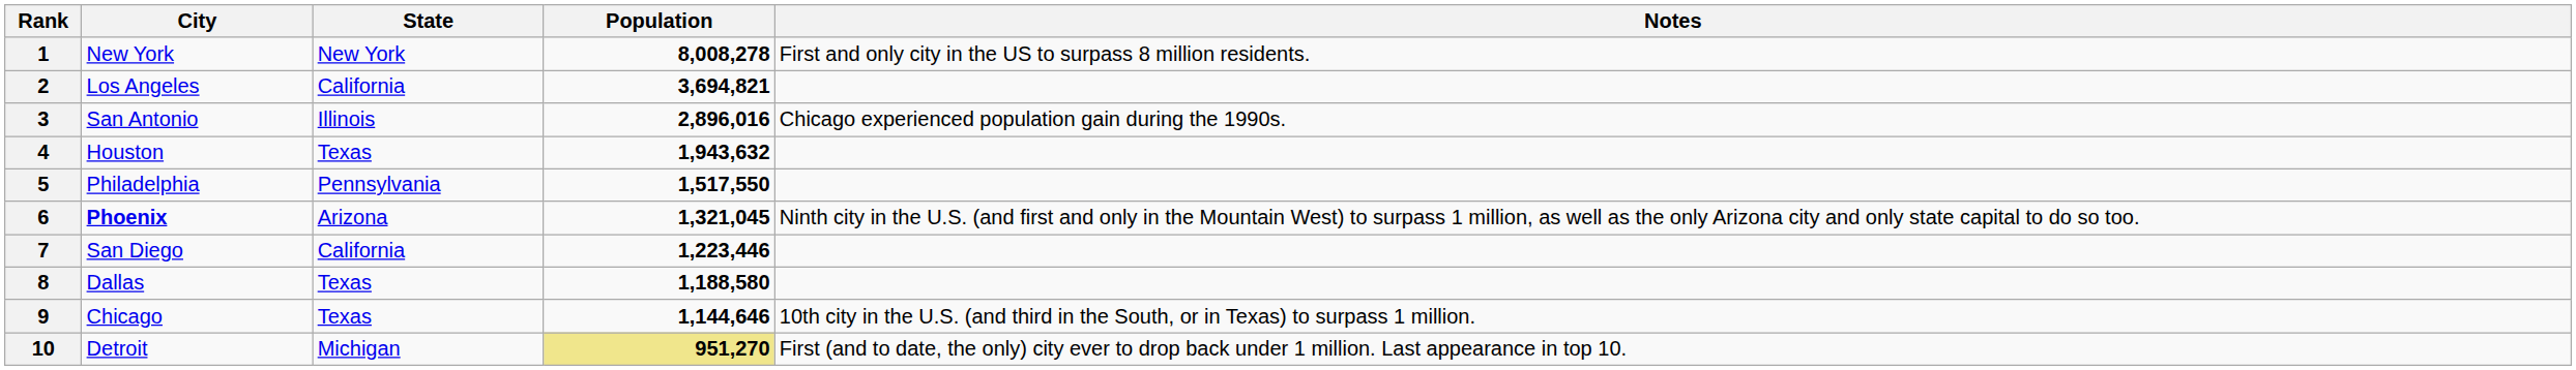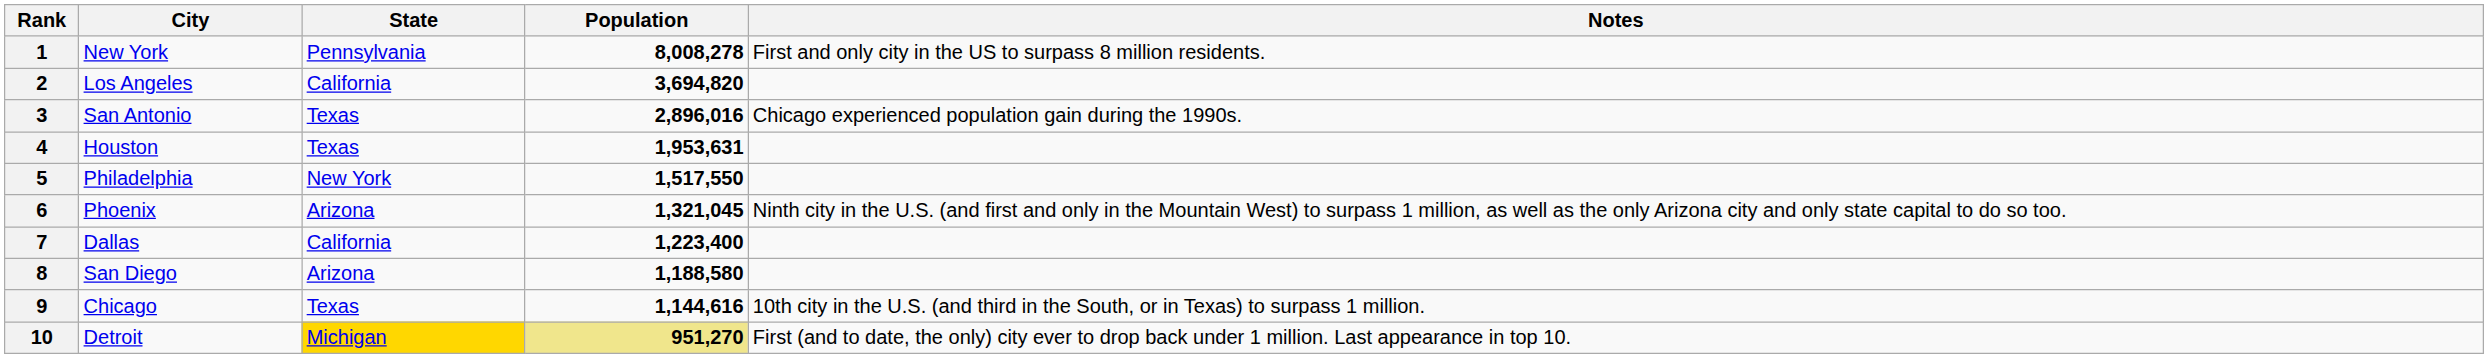1 | State: New York -> Pennsylvania
2 | Population: 3,694,821 -> 3,694,820
3 | State: Illinois -> Texas
4 | Population: 1,943,632 -> 1,953,631
5 | State: Pennsylvania -> New York
6 | City: bold -> normal
7 | City: San Diego -> Dallas
7 | Population: 1,223,446 -> 1,223,400
8 | City: Dallas -> San Diego
8 | State: Texas -> Arizona
9 | Population: 1,144,646 -> 1,144,616
10 | State: no background -> gold background
